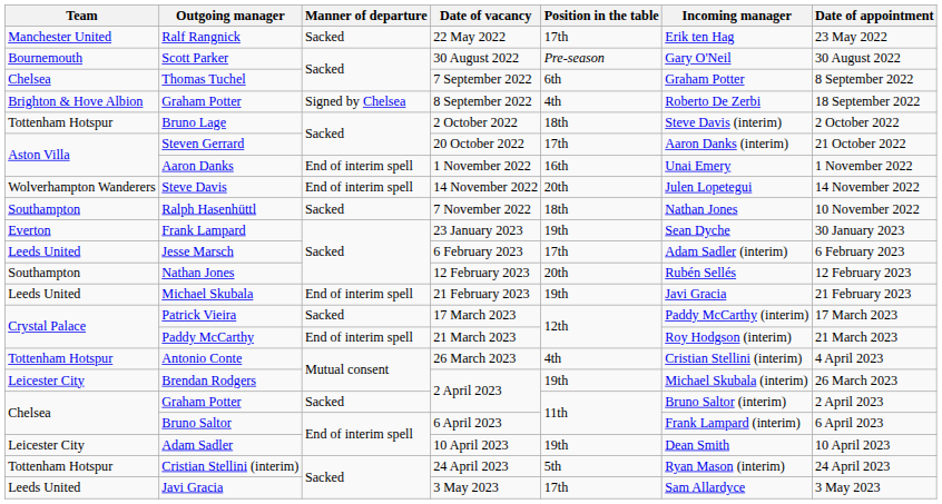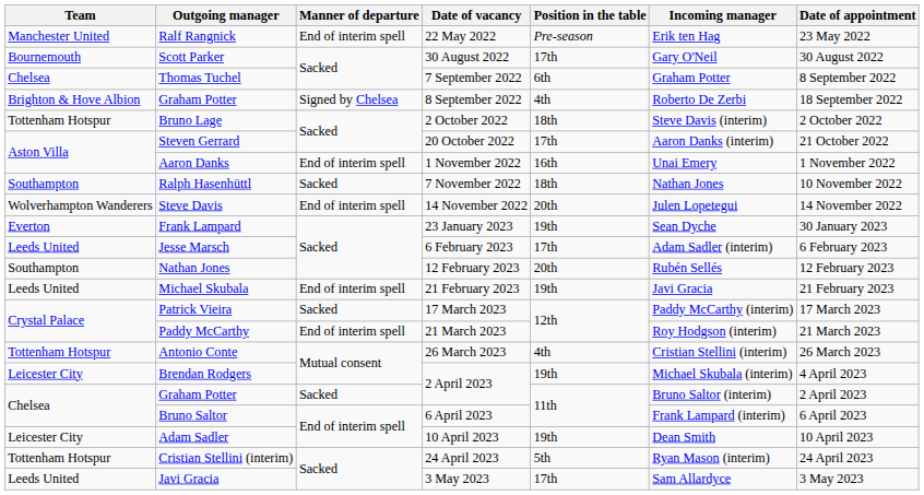Ralf Rangnick | Manner of departure: Sacked -> End of interim spell
Ralf Rangnick | Position in the table: 17th -> Pre-season
Scott Parker | Position in the table: Pre-season -> 17th
rows swapped: Ralph Hasenhüttl <-> Steve Davis
Antonio Conte | Date of appointment: 4 April 2023 -> 26 March 2023
Brendan Rodgers | Date of appointment: 26 March 2023 -> 4 April 2023
